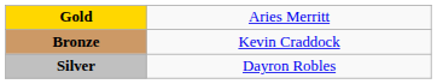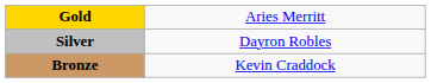rows swapped: Silver <-> Bronze
